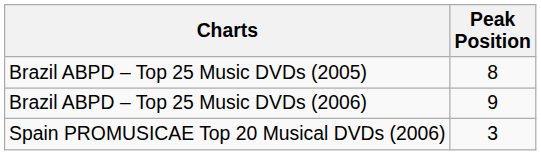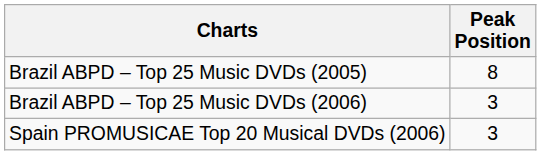Brazil ABPD – Top 25 Music DVDs (2006) | Peak Position: 9 -> 3
